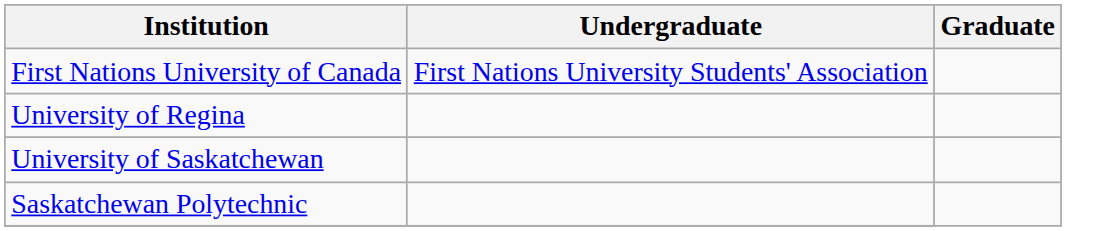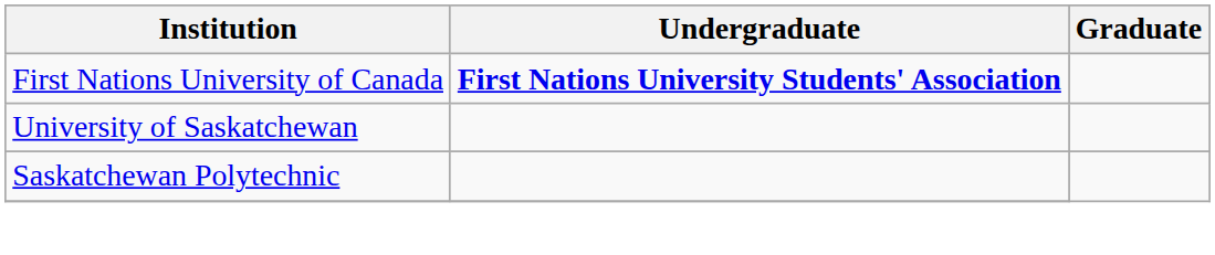First Nations University of Canada | Undergraduate: normal -> bold
- row: University of Regina
